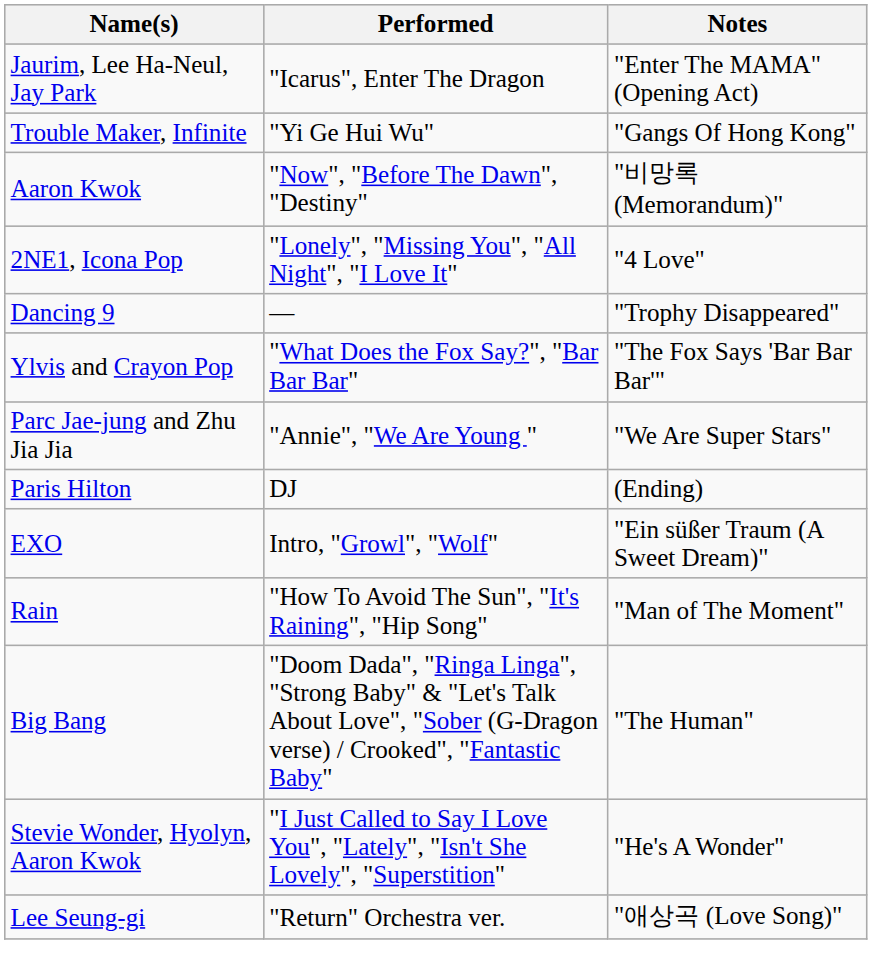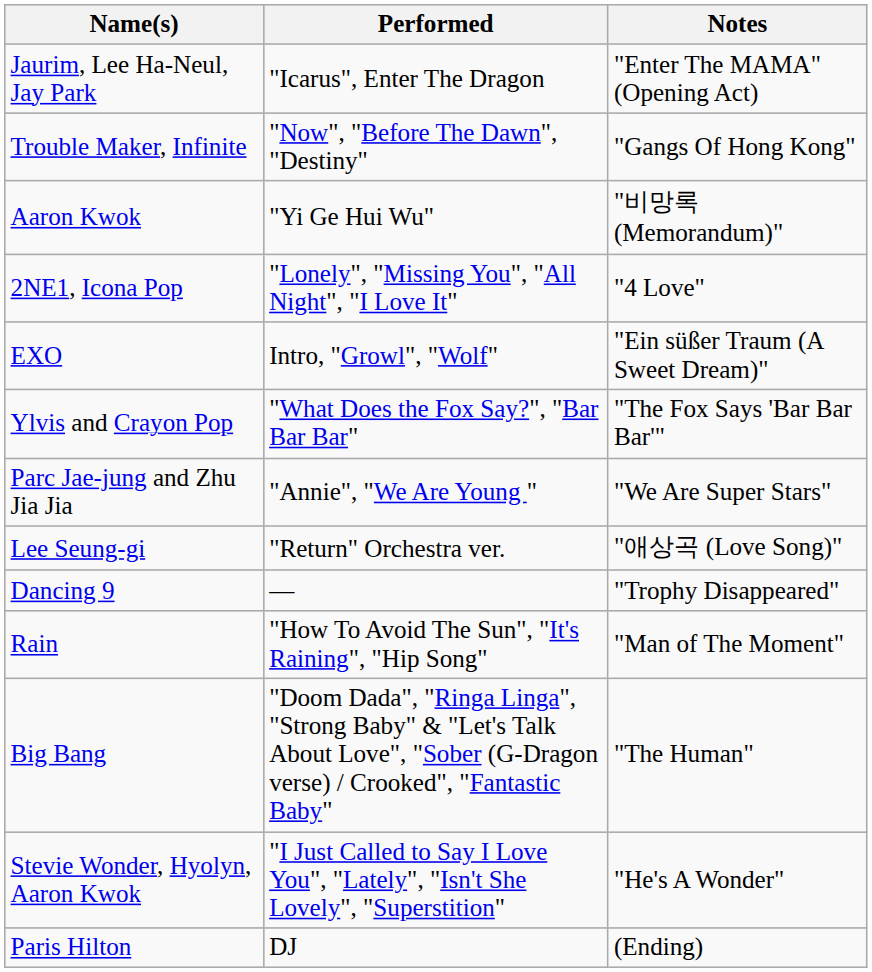Trouble Maker, Infinite | Performed: "Yi Ge Hui Wu" -> "Now", "Before The Dawn", "Destiny"
Aaron Kwok | Performed: "Now", "Before The Dawn", "Destiny" -> "Yi Ge Hui Wu"
rows swapped: Dancing 9 <-> EXO
rows swapped: Lee Seung-gi <-> Paris Hilton
